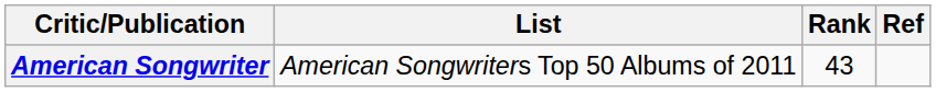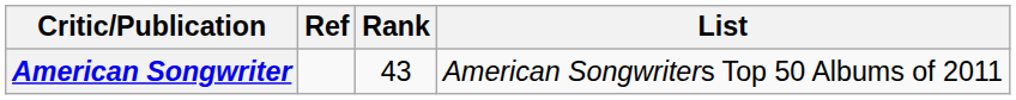columns swapped: List <-> Ref
